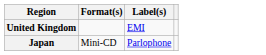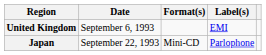+ column: Date | September 6, 1993 | September 22, 1993
